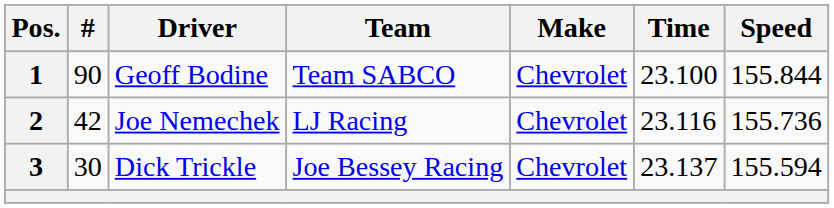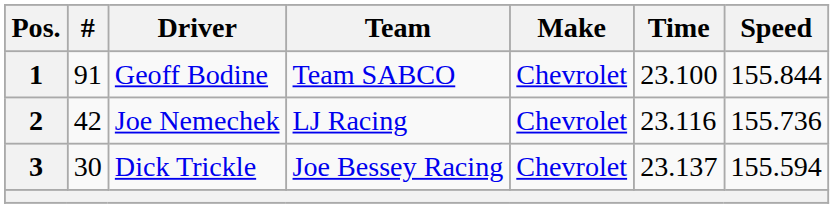1 | #: 90 -> 91
